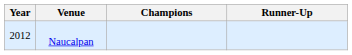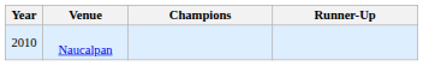Naucalpan | Year: 2012 -> 2010
